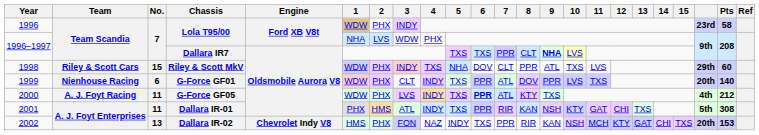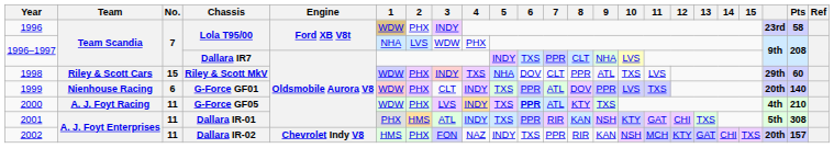1996–1997 / Dallara IR7 | 5: TXS -> INDY
1996–1997 / Dallara IR7 | 9: bold -> normal
2000 | Pts: 212 -> 210
2002 | No.: 13 -> 11
2002 | Pts: 153 -> 157
